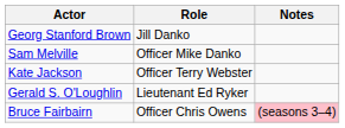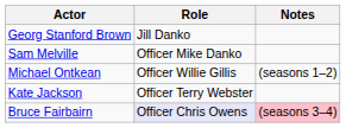+ row: Michael Ontkean | Officer Willie Gillis | (seasons 1–2)
- row: Gerald S. O'Loughlin | Lieutenant Ed Ryker
Bruce Fairbairn | Role: no background -> lavender background
